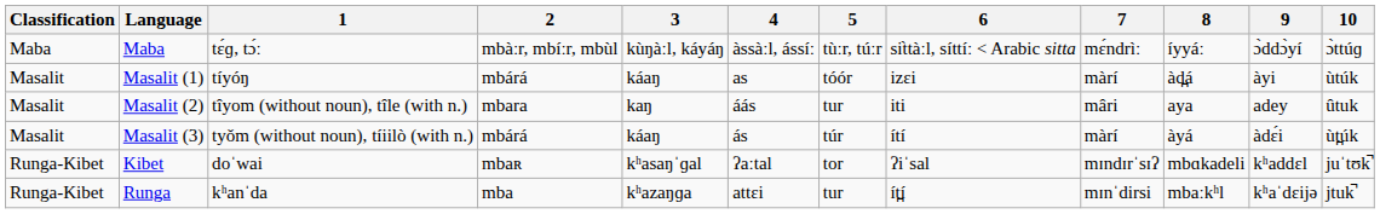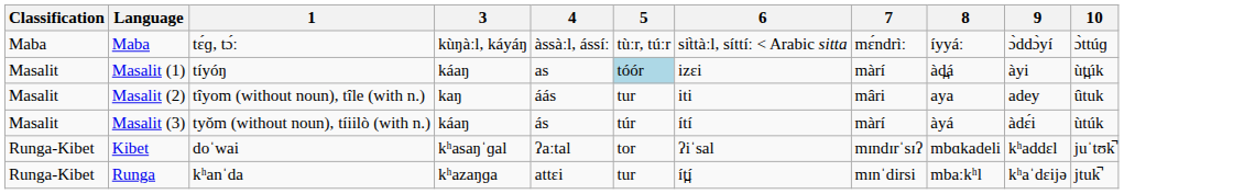- column: 2 | mbàːr, mbíːr, mbùl | mbárá | mbara | mbárá | mbaʀ | mba
Masalit (1) | 5: no background -> lightblue background
Masalit (1) | 10: ùtúk -> ùt̪úk
Masalit (3) | 10: ùt̪úk -> ùtúk
